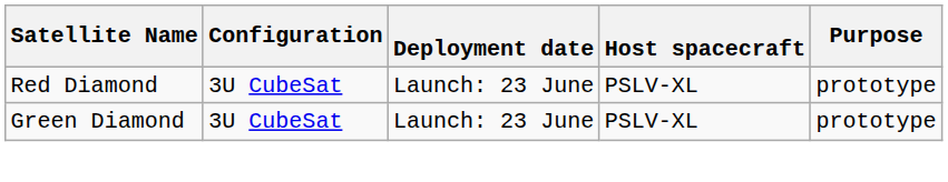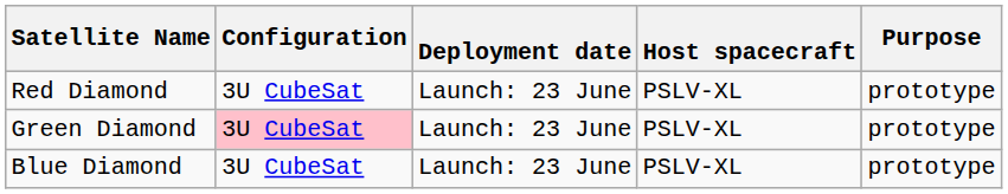Green Diamond | Configuration: no background -> pink background
+ row: Blue Diamond | 3U CubeSat | Launch: 23 June | PSLV-XL | prototype
